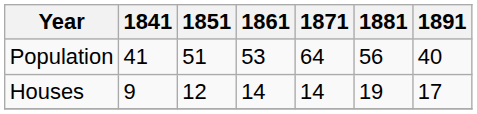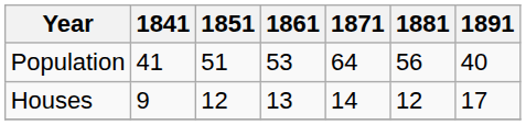Houses | 1861: 14 -> 13
Houses | 1881: 19 -> 12
